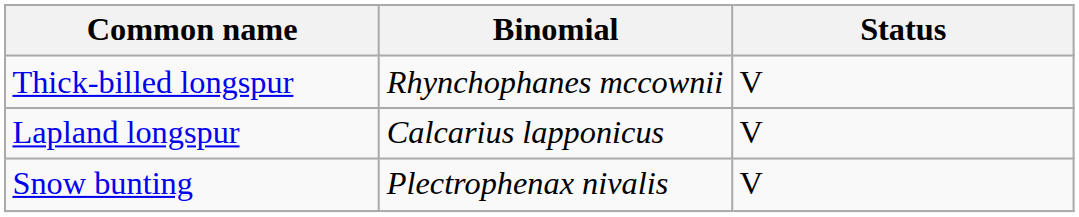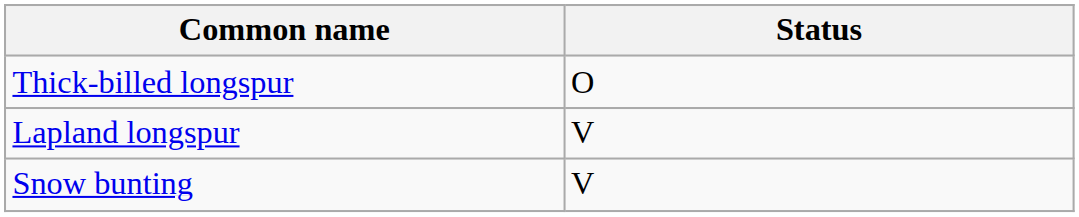- column: Binomial | Rhynchophanes mccownii | Calcarius lapponicus | Plectrophenax nivalis
Thick-billed longspur | Status: V -> O
